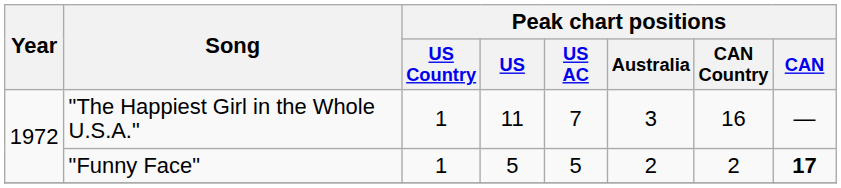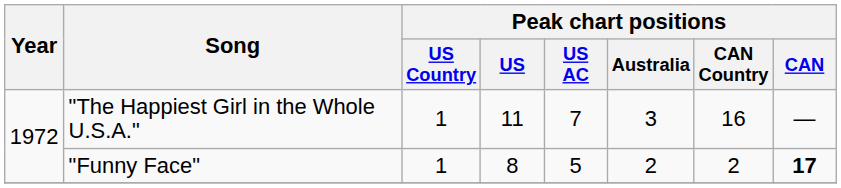"Funny Face" | Peak chart positions / US: 5 -> 8
